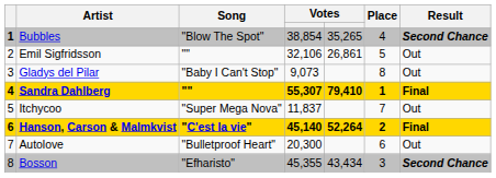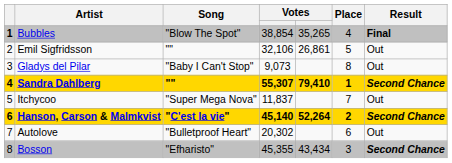Bubbles | Result: Second Chance -> Final
Sandra Dahlberg | Result: Final -> Second Chance
Hanson, Carson & Malmkvist | Result: Final -> Second Chance
Autolove | column 4: 20,300 -> 20,302
